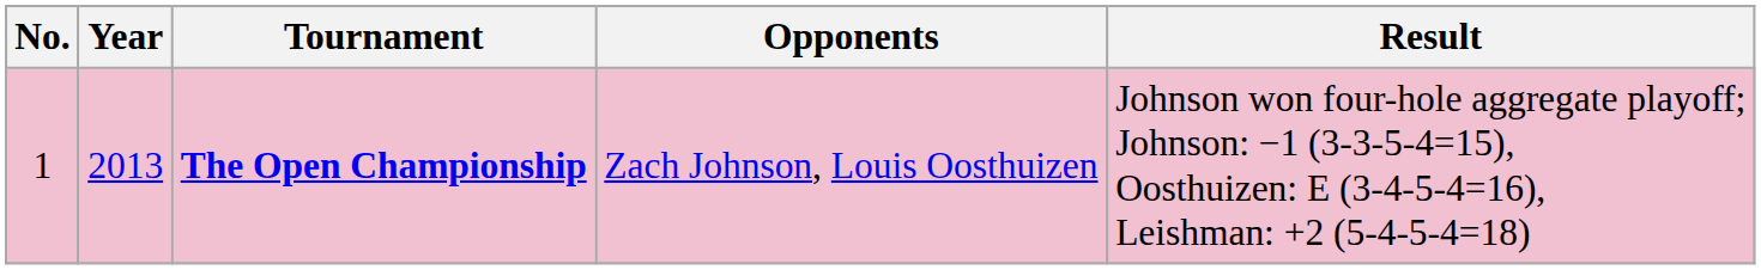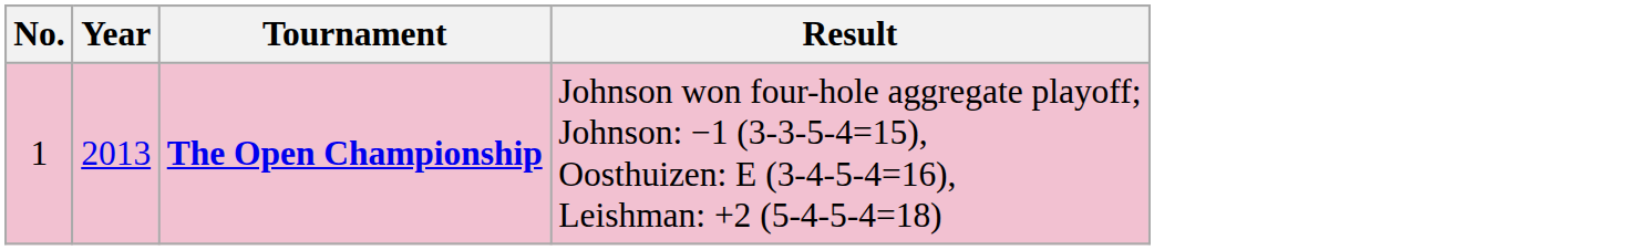- column: Opponents | Zach Johnson, Louis Oosthuizen
